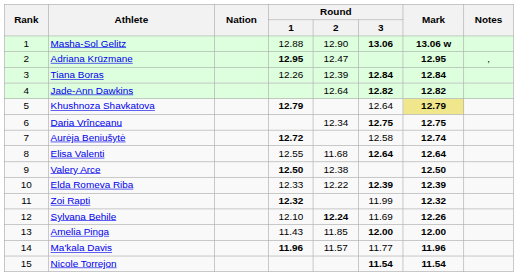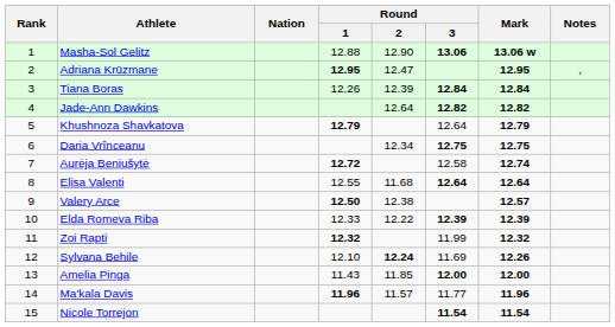Khushnoza Shavkatova | Mark: khaki background -> no background
Valery Arce | Mark: 12.50 -> 12.57
